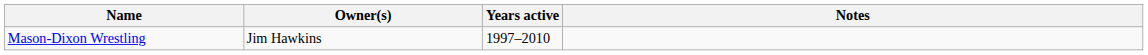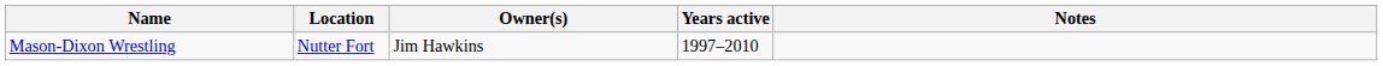+ column: Location | Nutter Fort
